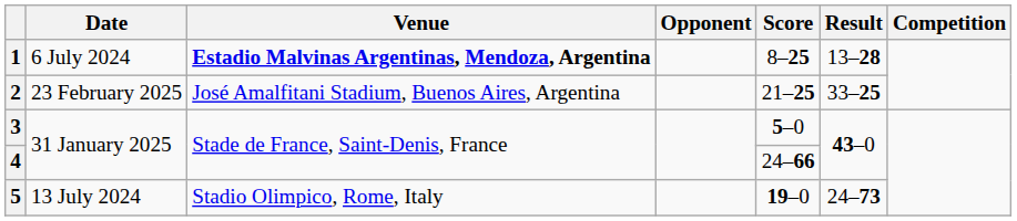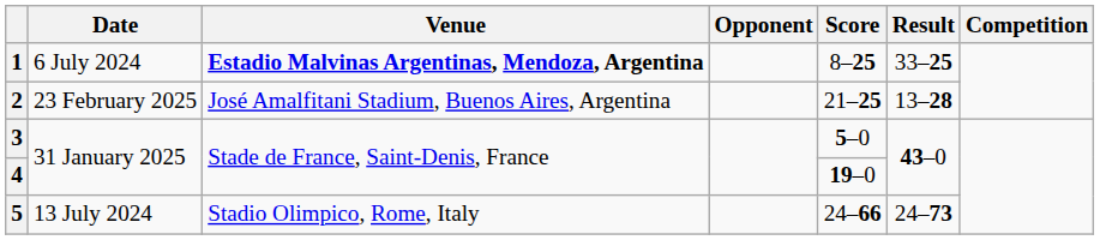1 | Result: 13–28 -> 33–25
2 | Result: 33–25 -> 13–28
4 | Score: 24–66 -> 19–0
5 | Score: 19–0 -> 24–66
